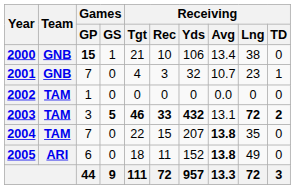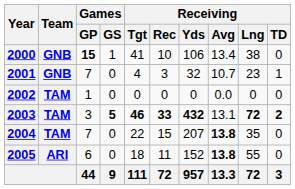2000 | Receiving / Tgt: 21 -> 41
2005 | Receiving / Lng: 49 -> 55
